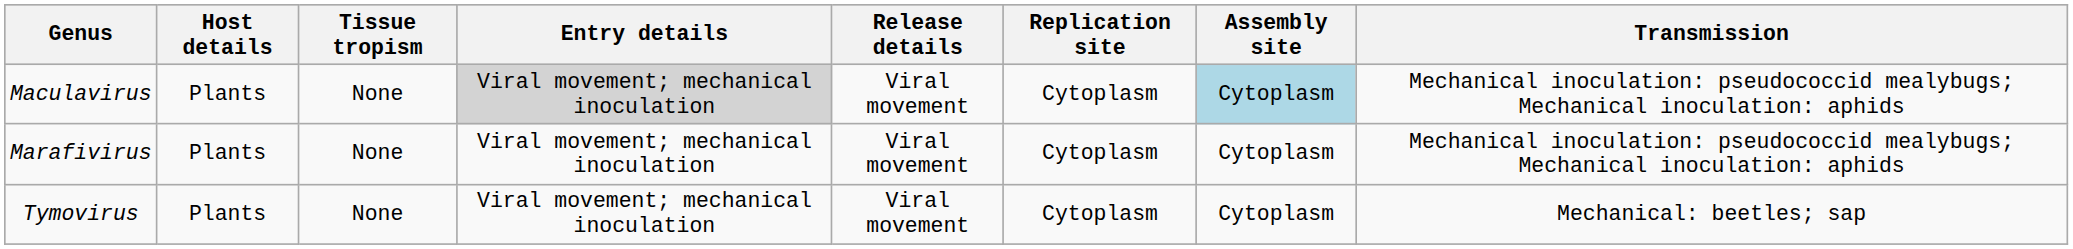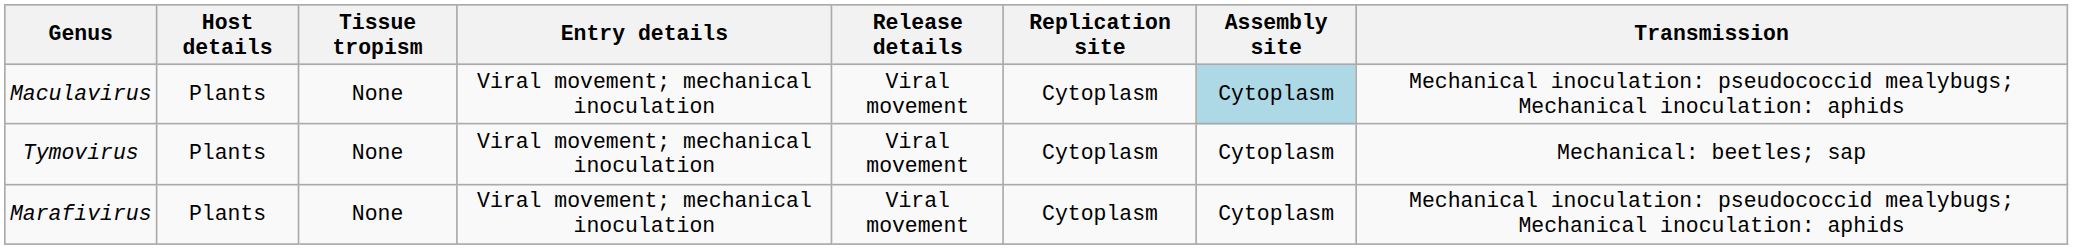Maculavirus | Entry details: lightgrey background -> no background
rows swapped: Marafivirus <-> Tymovirus
